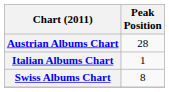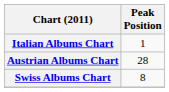rows swapped: Austrian Albums Chart <-> Italian Albums Chart
